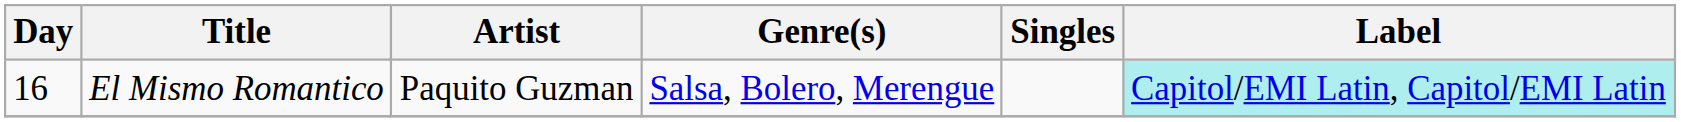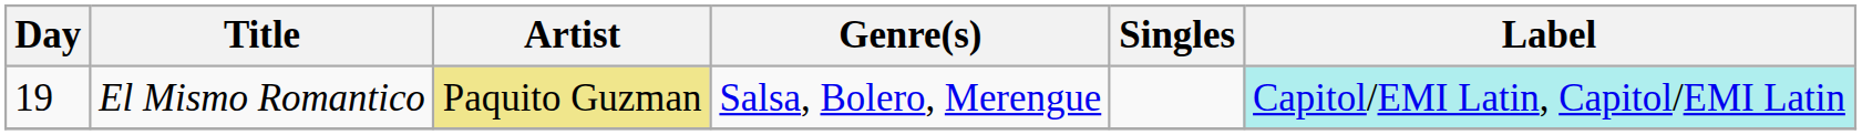El Mismo Romantico | Day: 16 -> 19
El Mismo Romantico | Artist: no background -> khaki background
